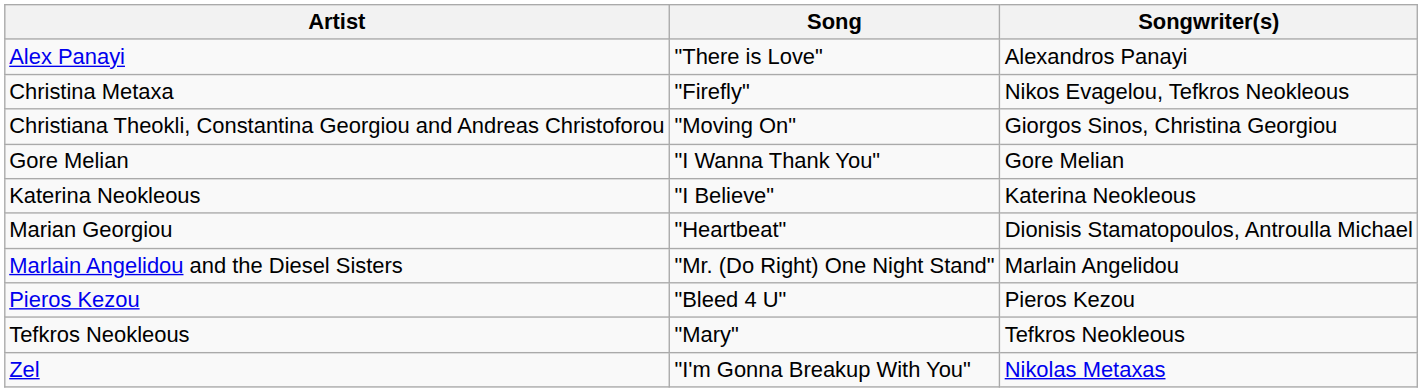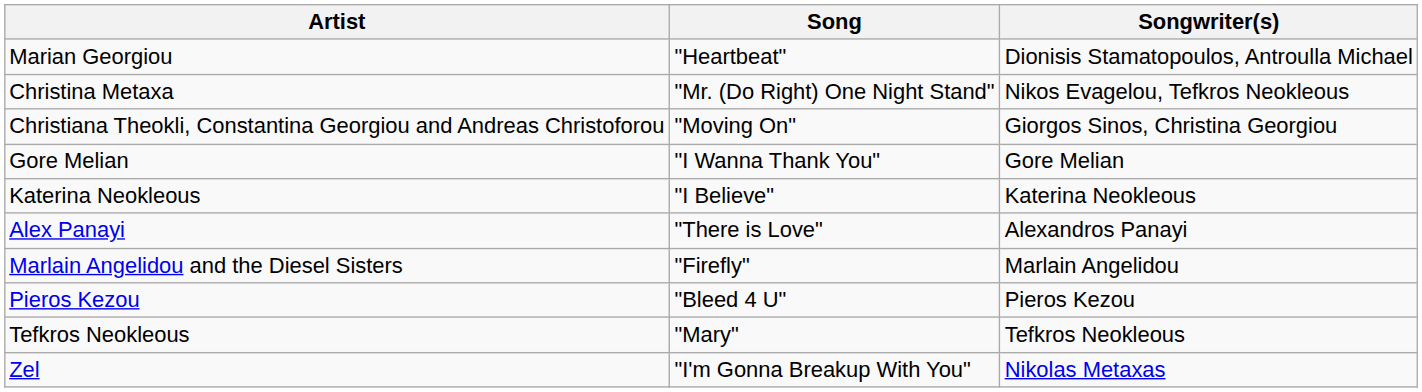rows swapped: Alex Panayi <-> Marian Georgiou
Christina Metaxa | Song: "Firefly" -> "Mr. (Do Right) One Night Stand"
Marlain Angelidou and the Diesel Sisters | Song: "Mr. (Do Right) One Night Stand" -> "Firefly"
